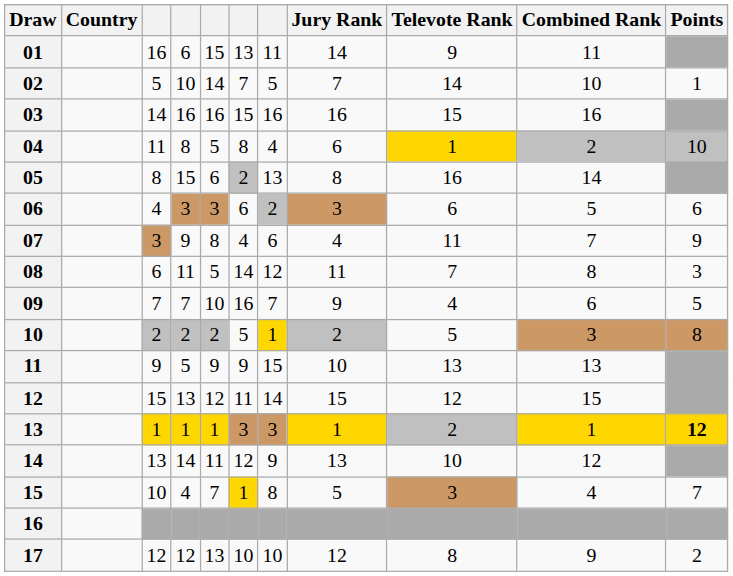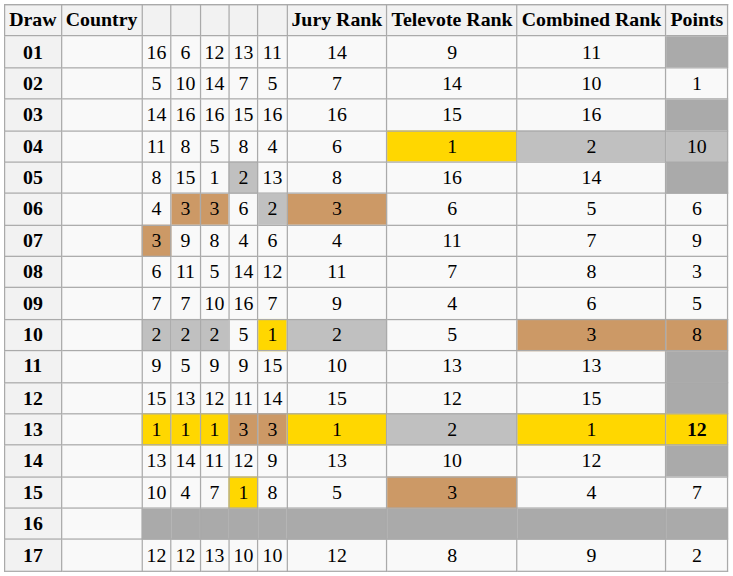01 | column 5: 15 -> 12
05 | column 5: 6 -> 1
